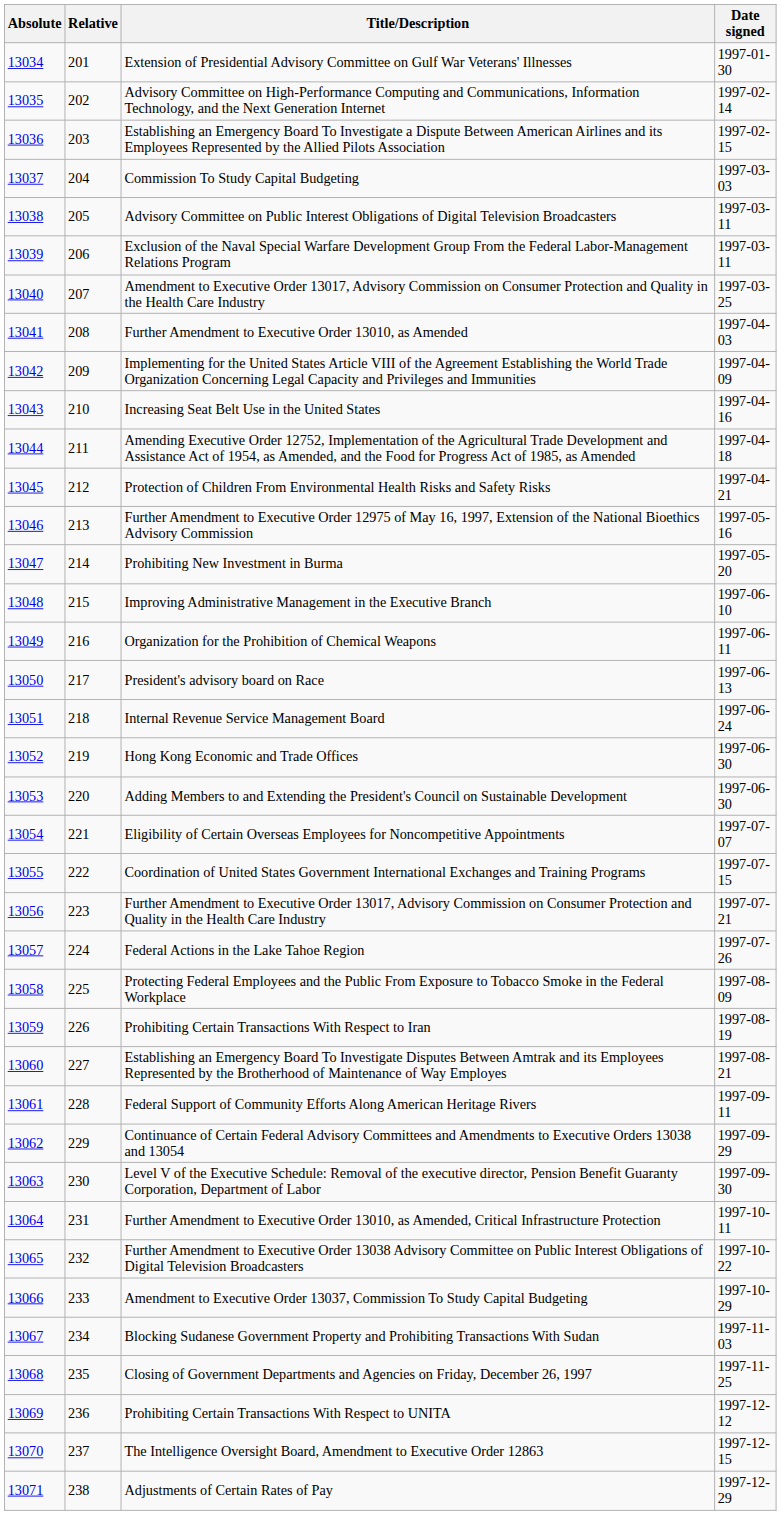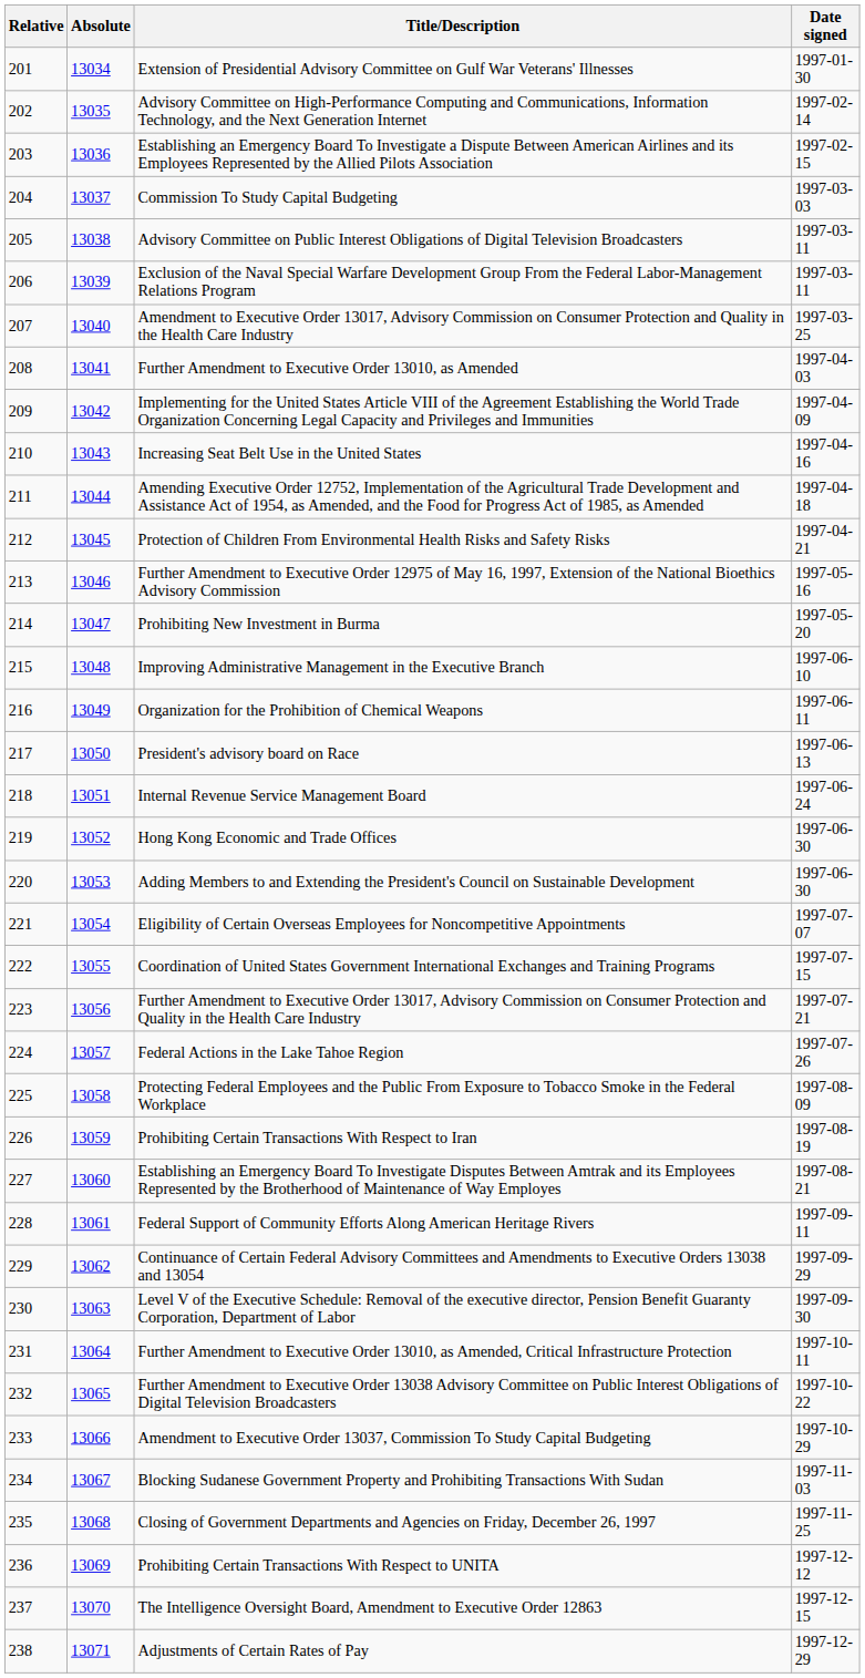columns swapped: Relative <-> Absolute
